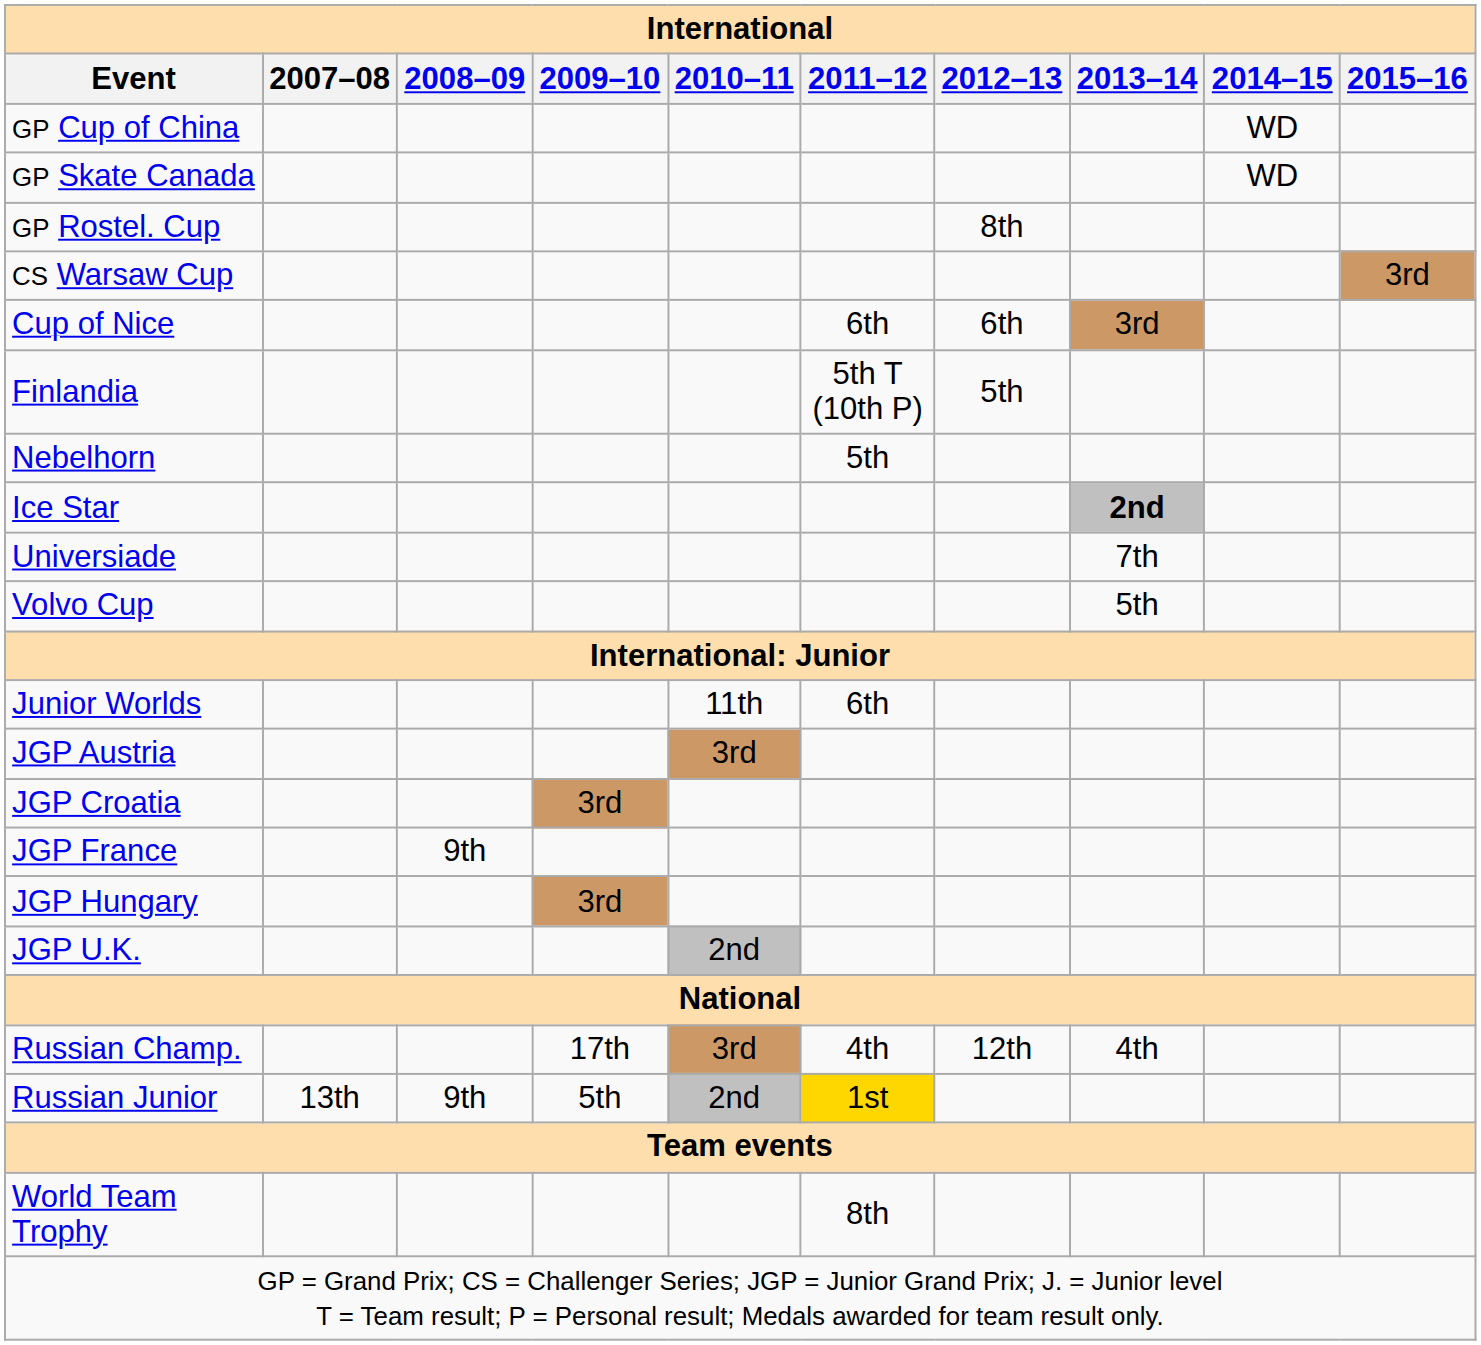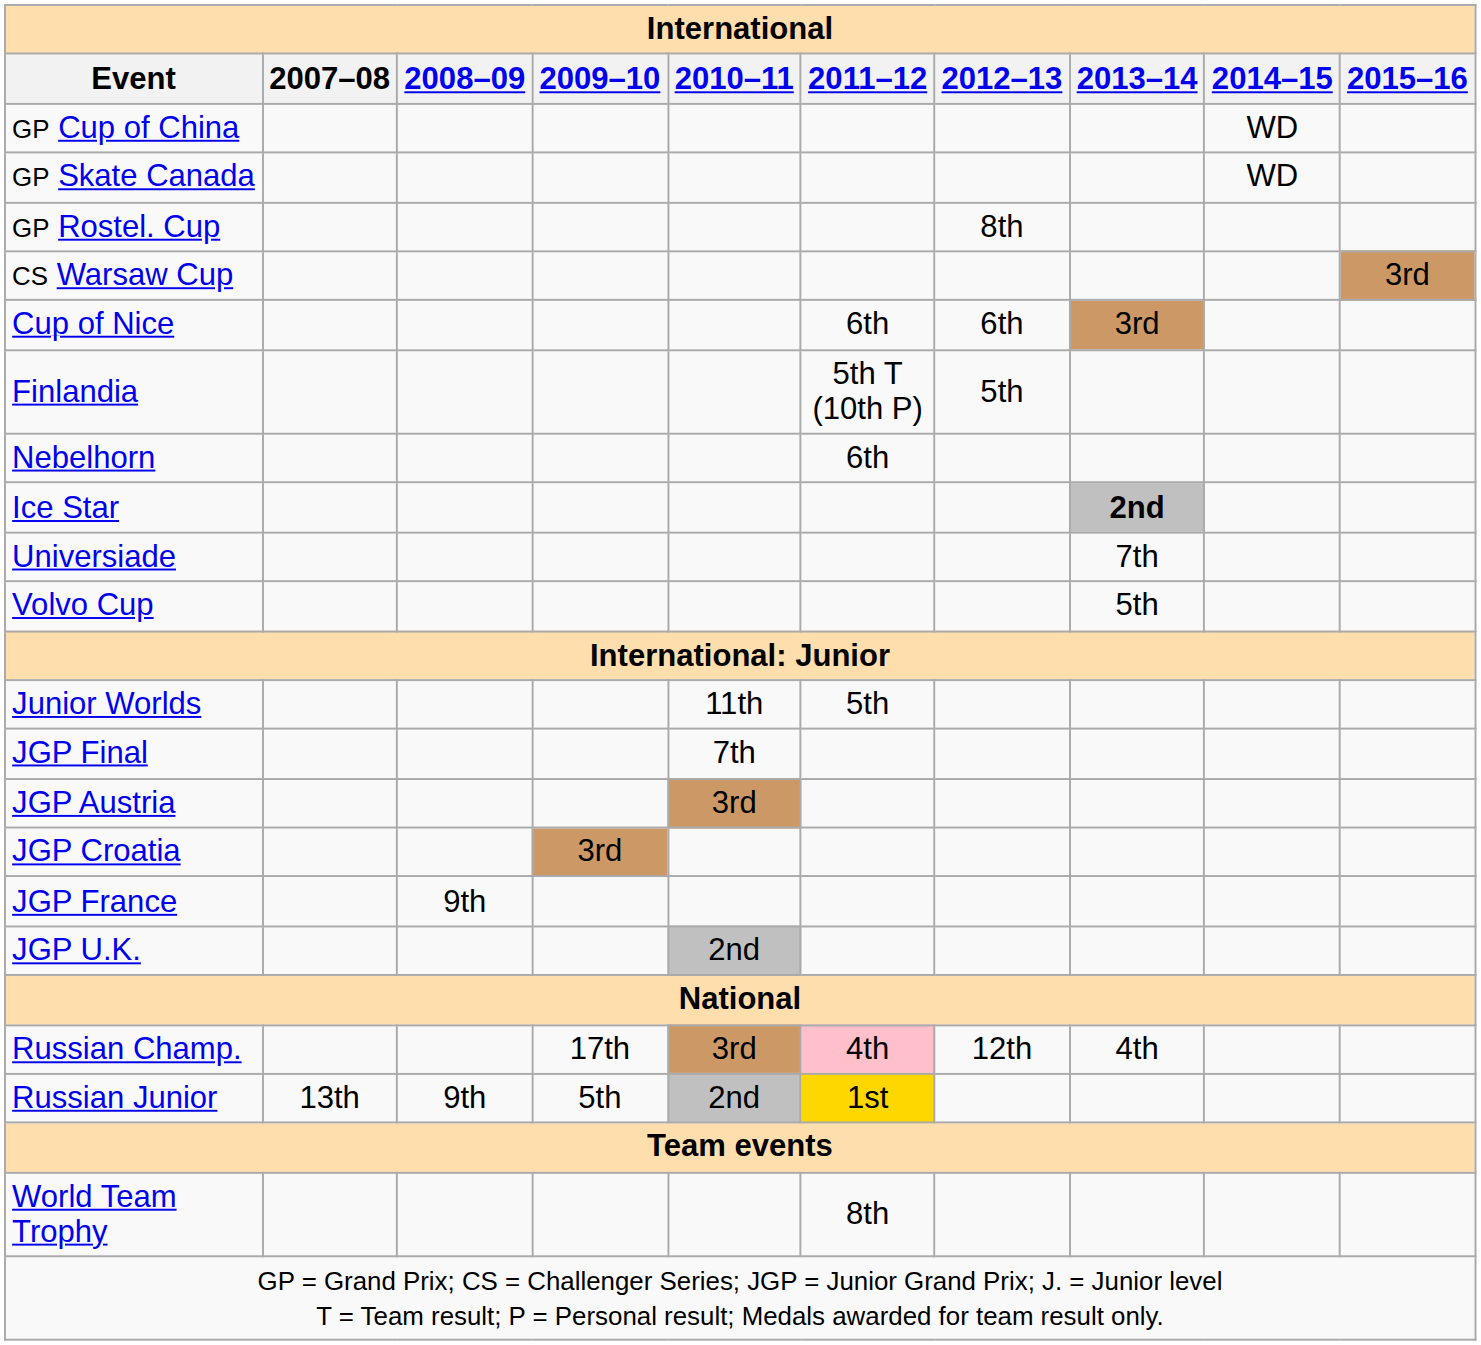Nebelhorn | 2011–12: 5th -> 6th
Junior Worlds | 2011–12: 6th -> 5th
+ row: JGP Final | 7th
- row: JGP Hungary | 3rd
Russian Champ. | 2011–12: no background -> pink background
